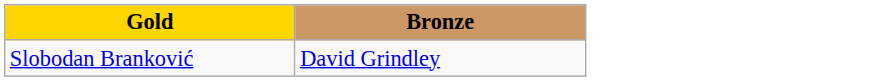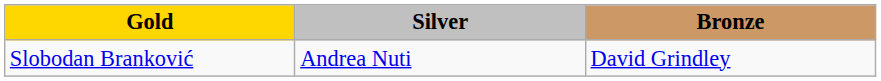+ column: Silver | Andrea Nuti
